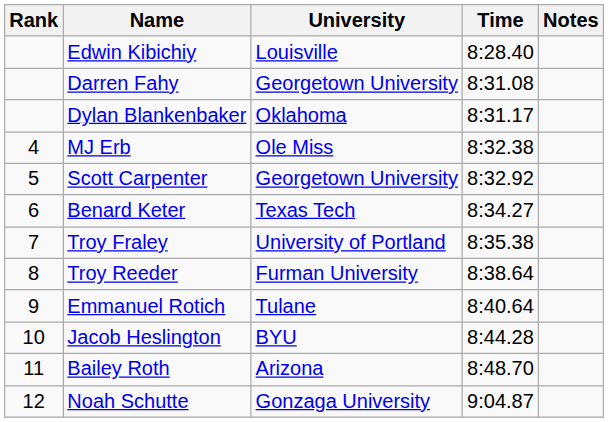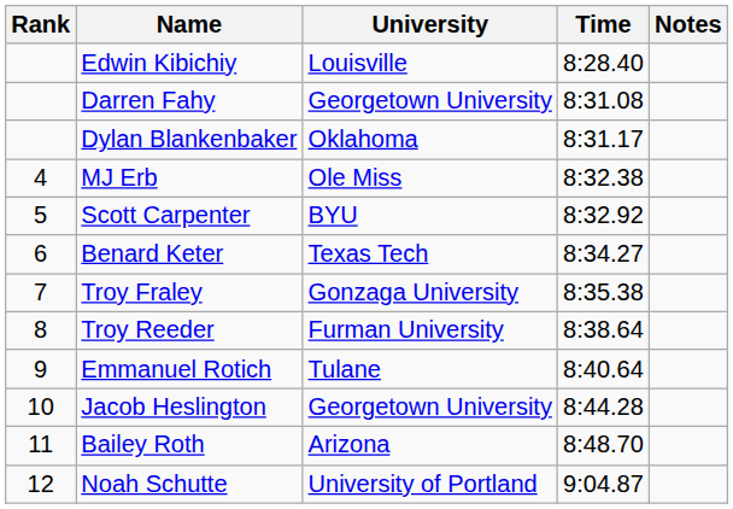Scott Carpenter | University: Georgetown University -> BYU
Troy Fraley | University: University of Portland -> Gonzaga University
Jacob Heslington | University: BYU -> Georgetown University
Noah Schutte | University: Gonzaga University -> University of Portland
